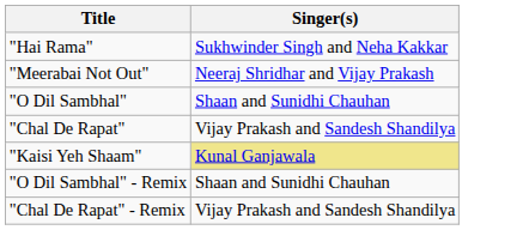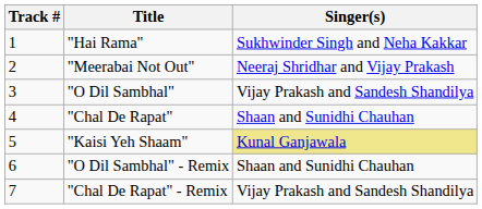+ column: Track # | 1 | 2 | 3 | 4 | 5 | 6 | 7
"O Dil Sambhal" | Singer(s): Shaan and Sunidhi Chauhan -> Vijay Prakash and Sandesh Shandilya
"Chal De Rapat" | Singer(s): Vijay Prakash and Sandesh Shandilya -> Shaan and Sunidhi Chauhan
